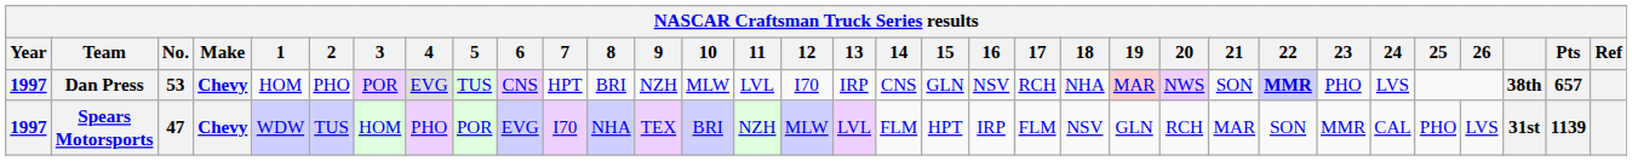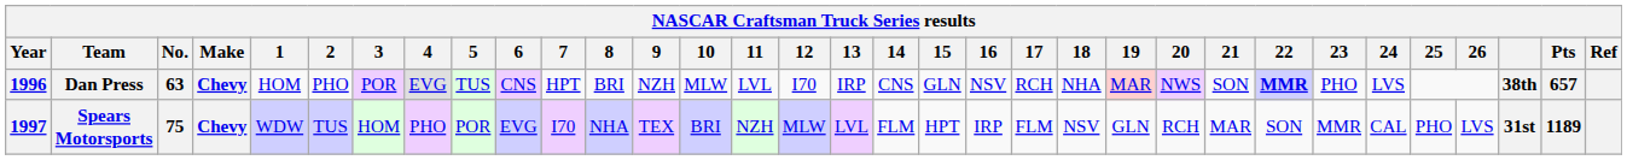Dan Press | Year: 1997 -> 1996
Dan Press | No.: 53 -> 63
Spears Motorsports | No.: 47 -> 75
Spears Motorsports | Pts: 1139 -> 1189
